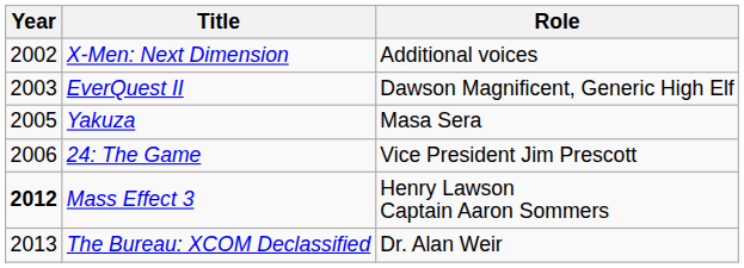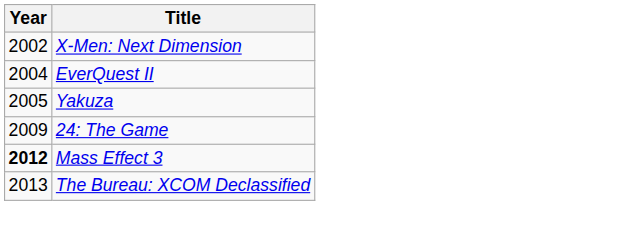- column: Role | Additional voices | Dawson Magnificent, Generic High Elf | Masa Sera | Vice President Jim Prescott | Henry Lawson Captain Aaron Sommers | Dr. Alan Weir
EverQuest II | Year: 2003 -> 2004
24: The Game | Year: 2006 -> 2009
